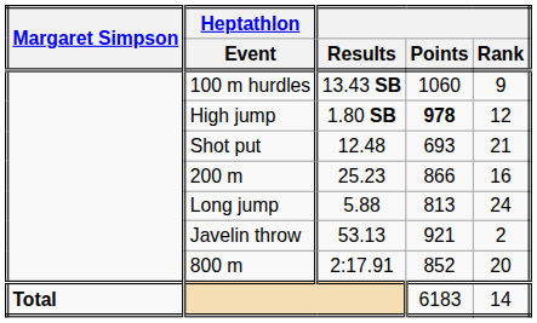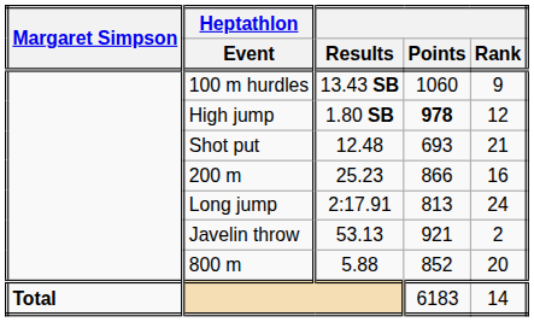Long jump | Results: 5.88 -> 2:17.91
800 m | Results: 2:17.91 -> 5.88
